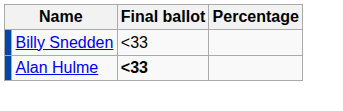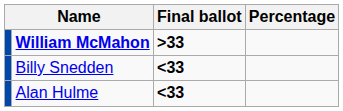+ row: William McMahon | >33
Billy Snedden | Final ballot: normal -> bold
